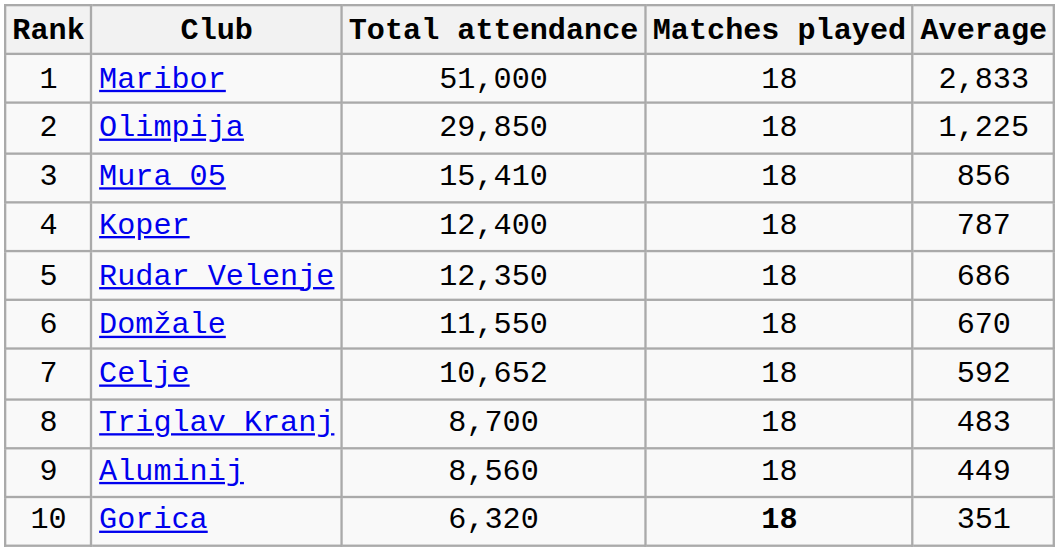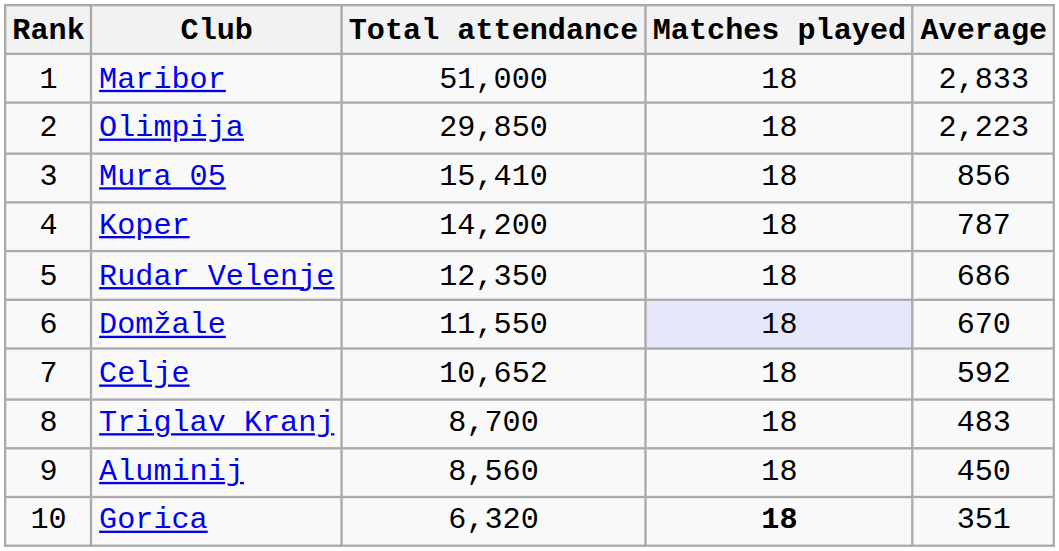Olimpija | Average: 1,225 -> 2,223
Koper | Total attendance: 12,400 -> 14,200
Domžale | Matches played: no background -> lavender background
Aluminij | Average: 449 -> 450
